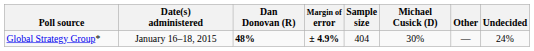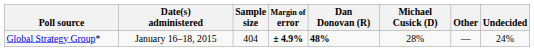columns swapped: Sample size <-> Dan Donovan (R)
Global Strategy Group* | Michael Cusick (D): 30% -> 28%
